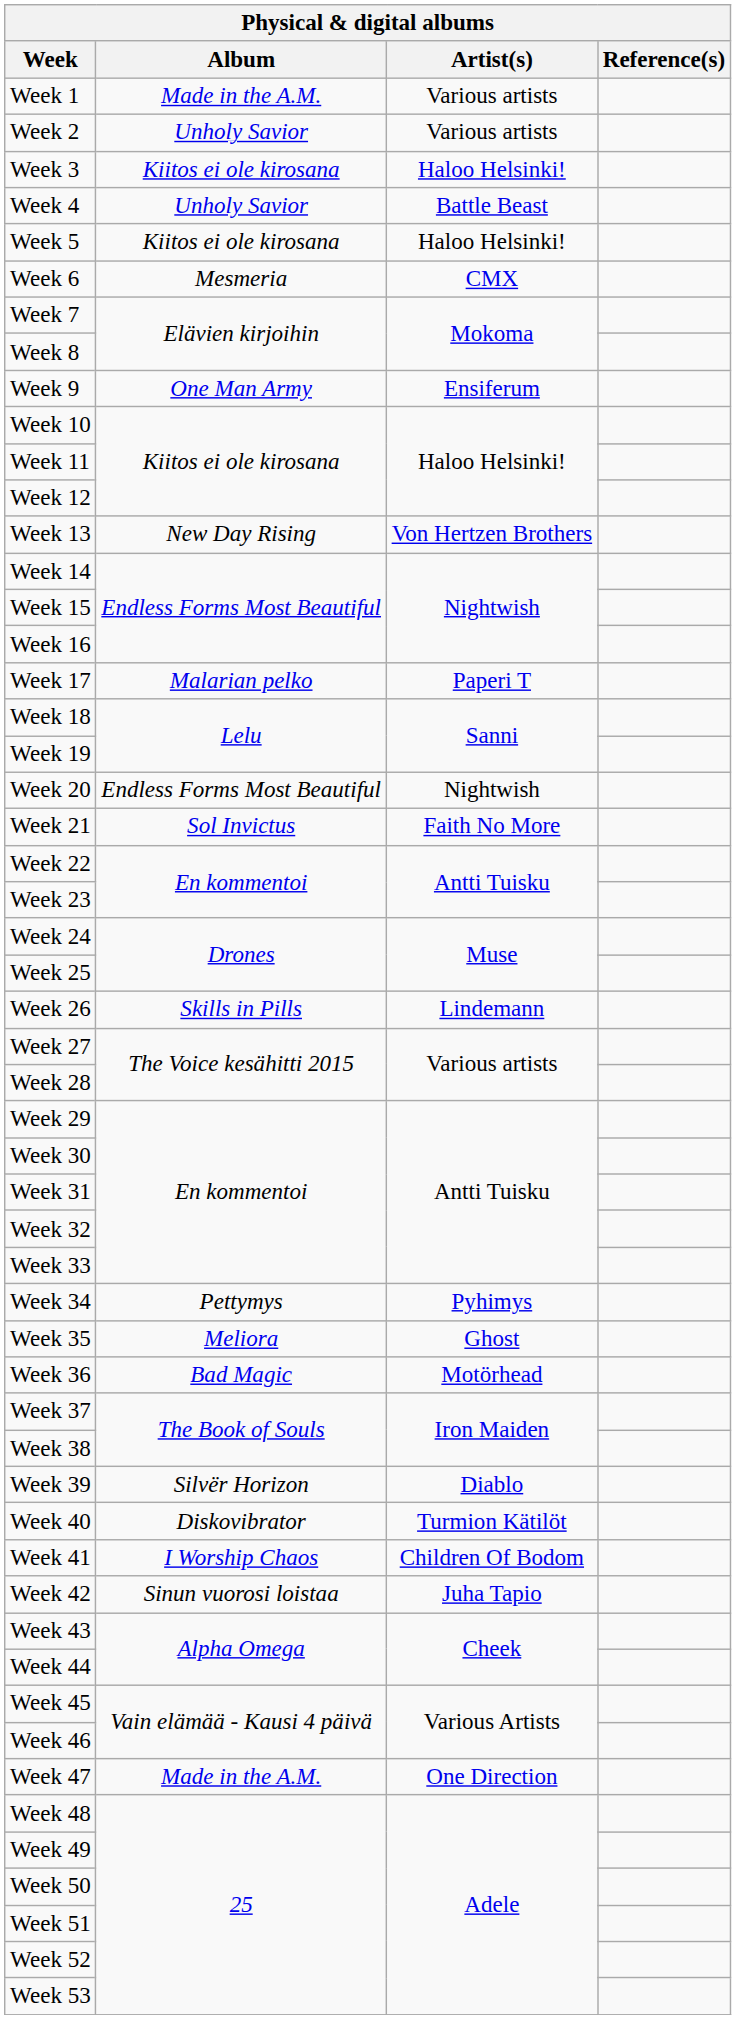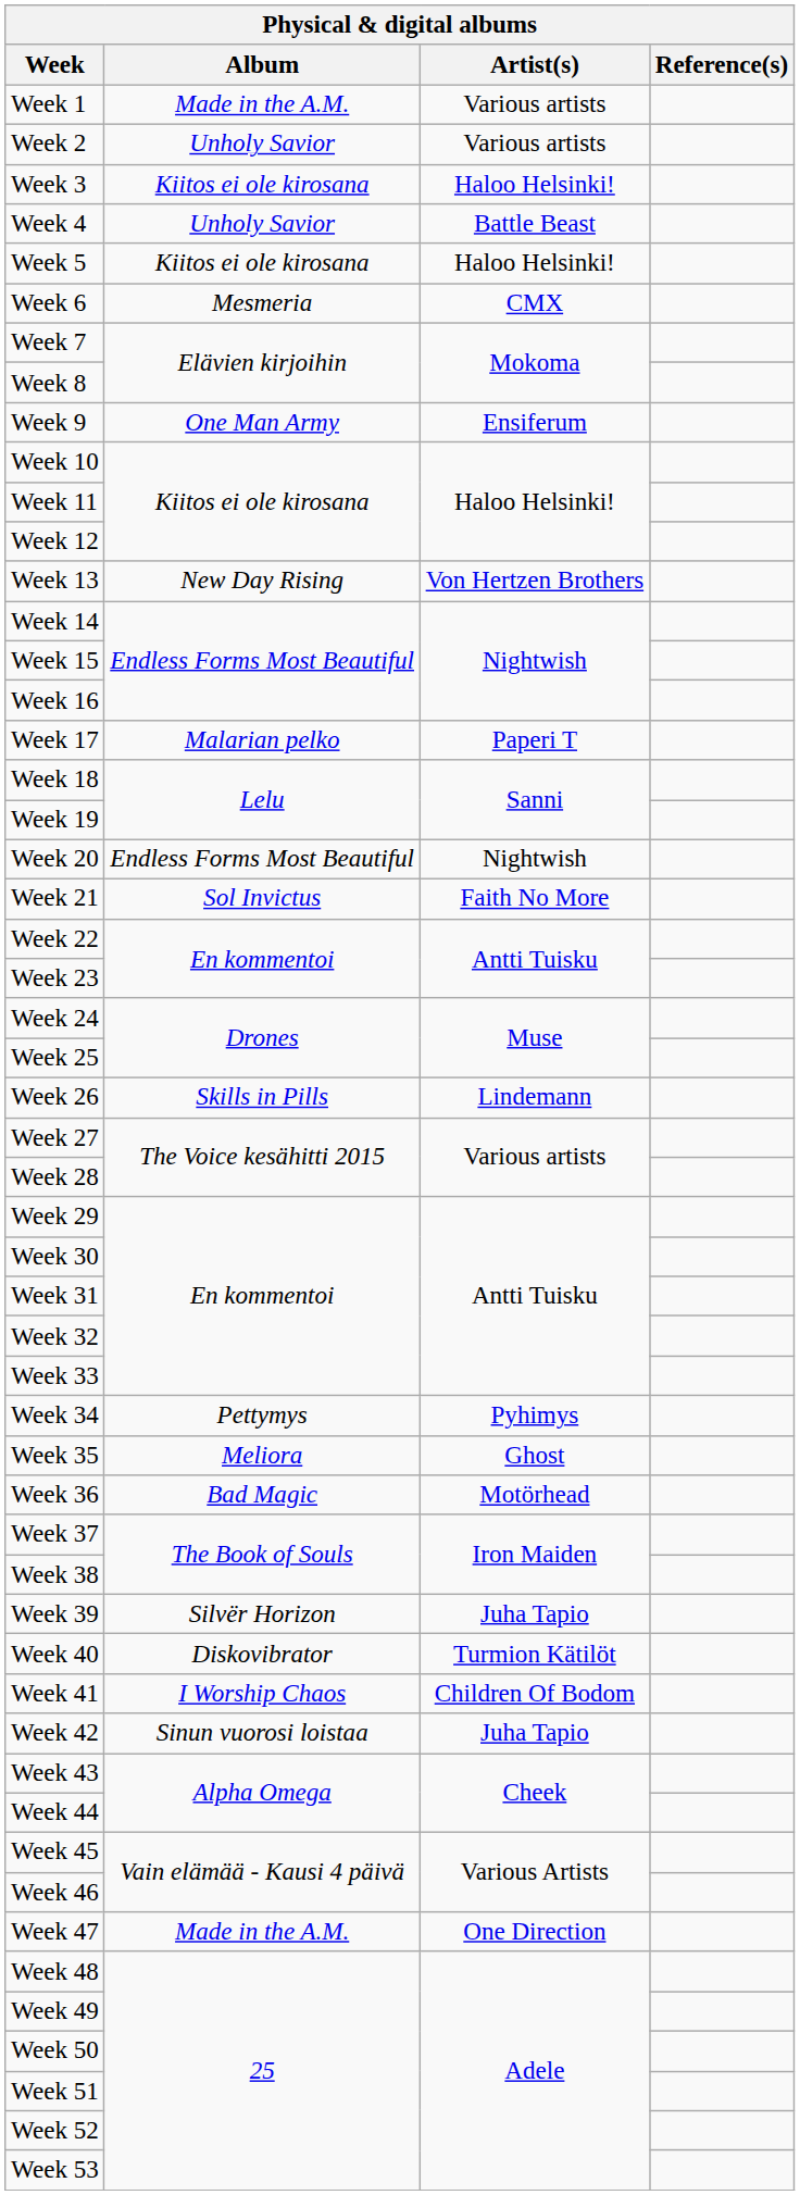Week 39 | Artist(s): Diablo -> Juha Tapio
